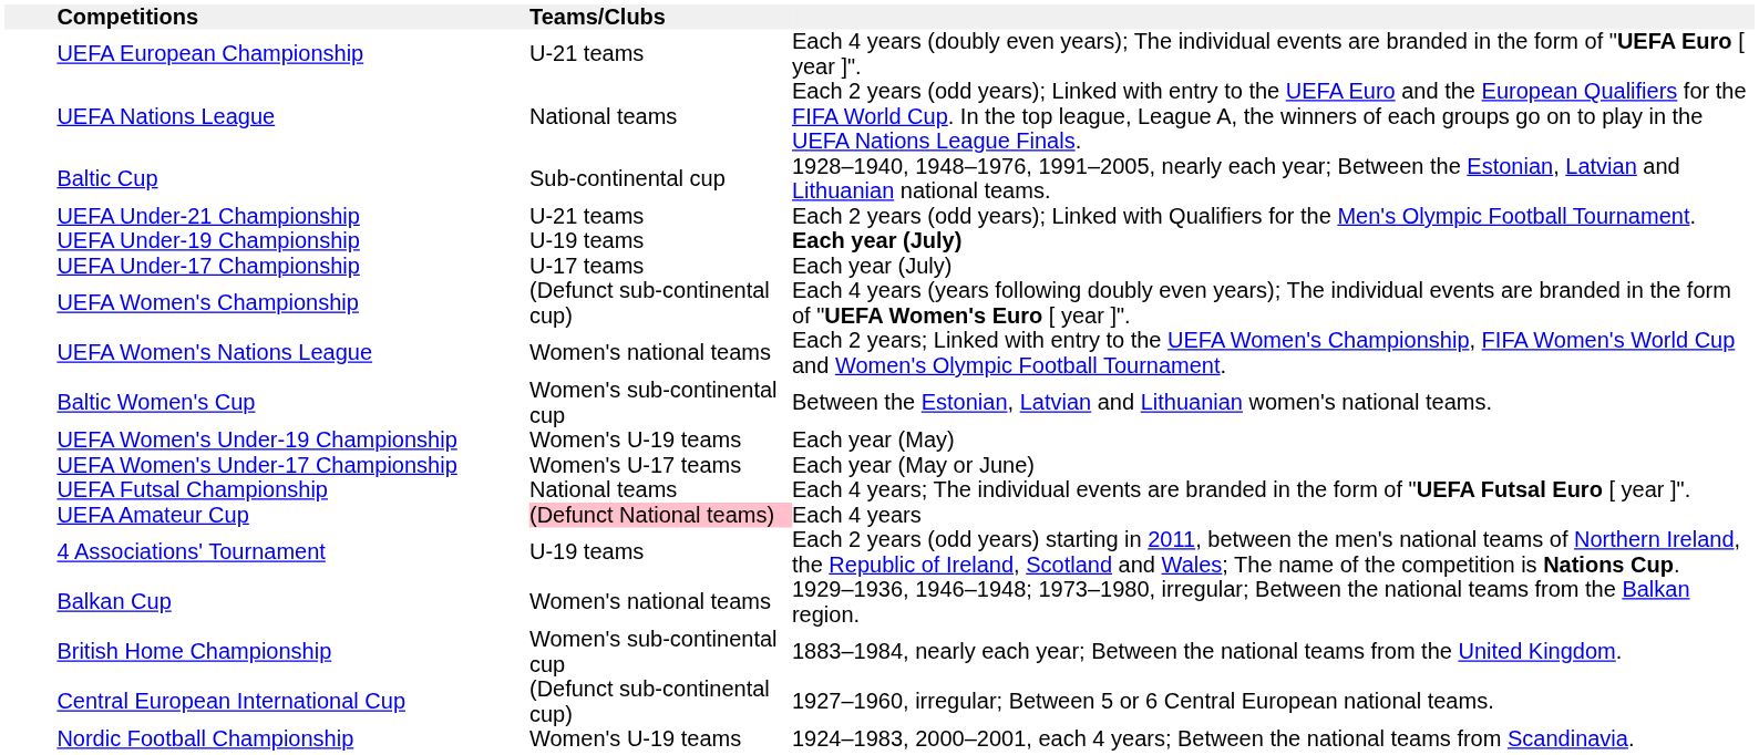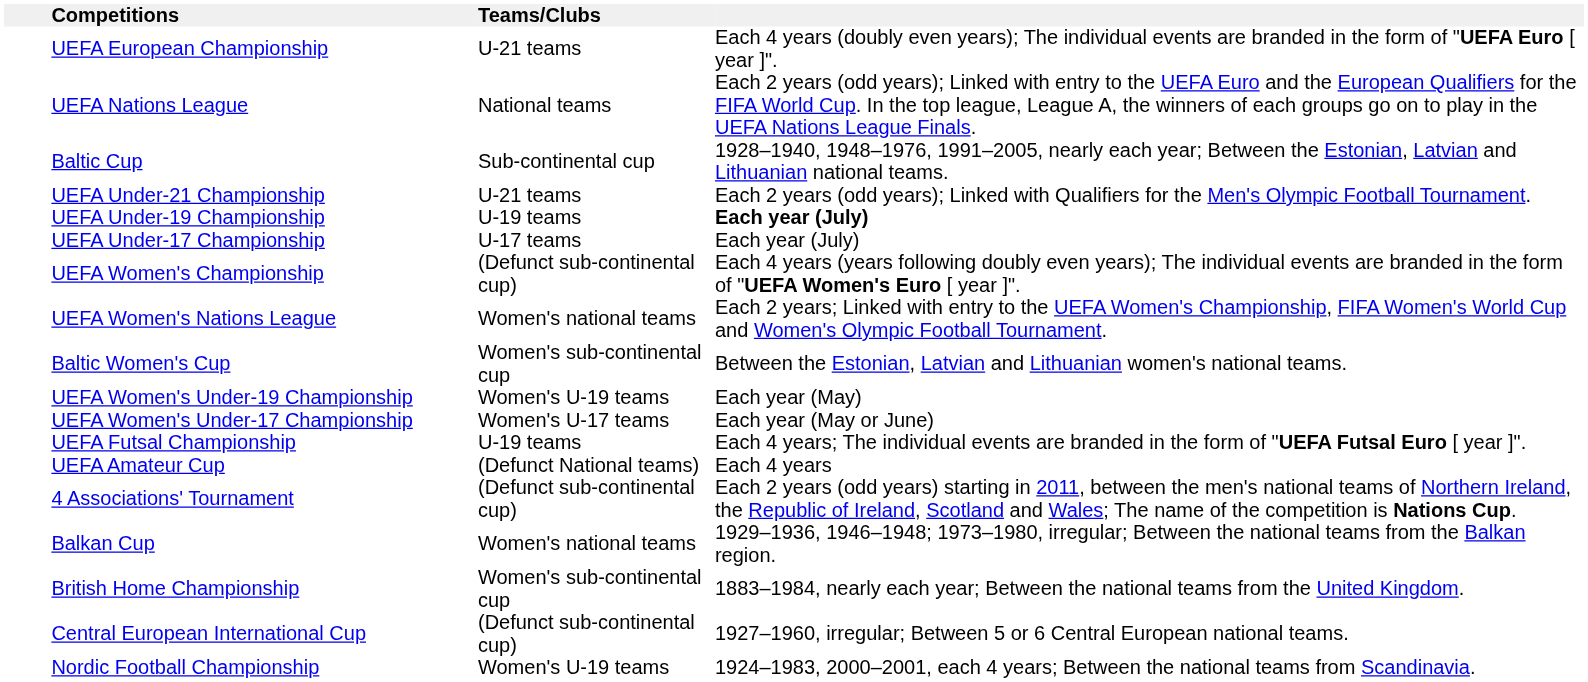UEFA Futsal Championship | Teams/Clubs: National teams -> U-19 teams
UEFA Amateur Cup | Teams/Clubs: pink background -> no background
4 Associations' Tournament | Teams/Clubs: U-19 teams -> (Defunct sub-continental cup)
